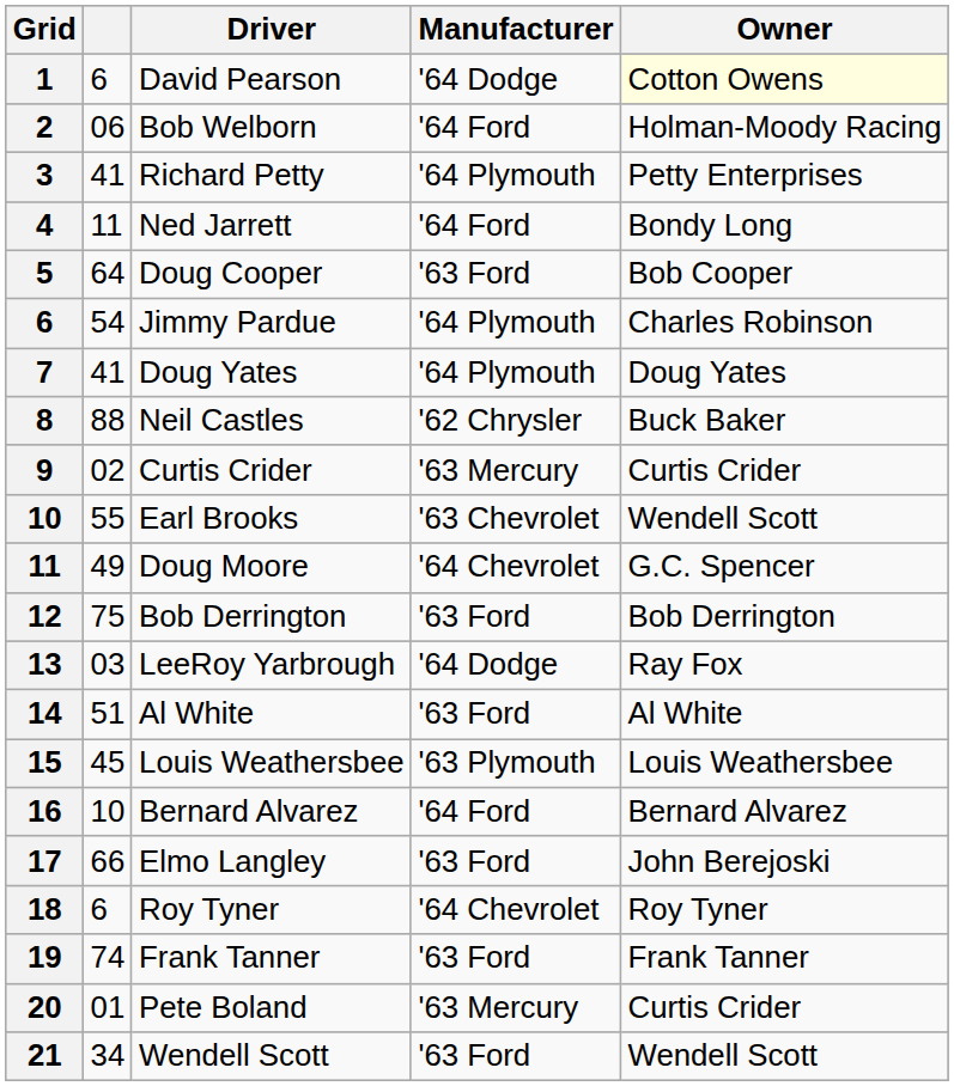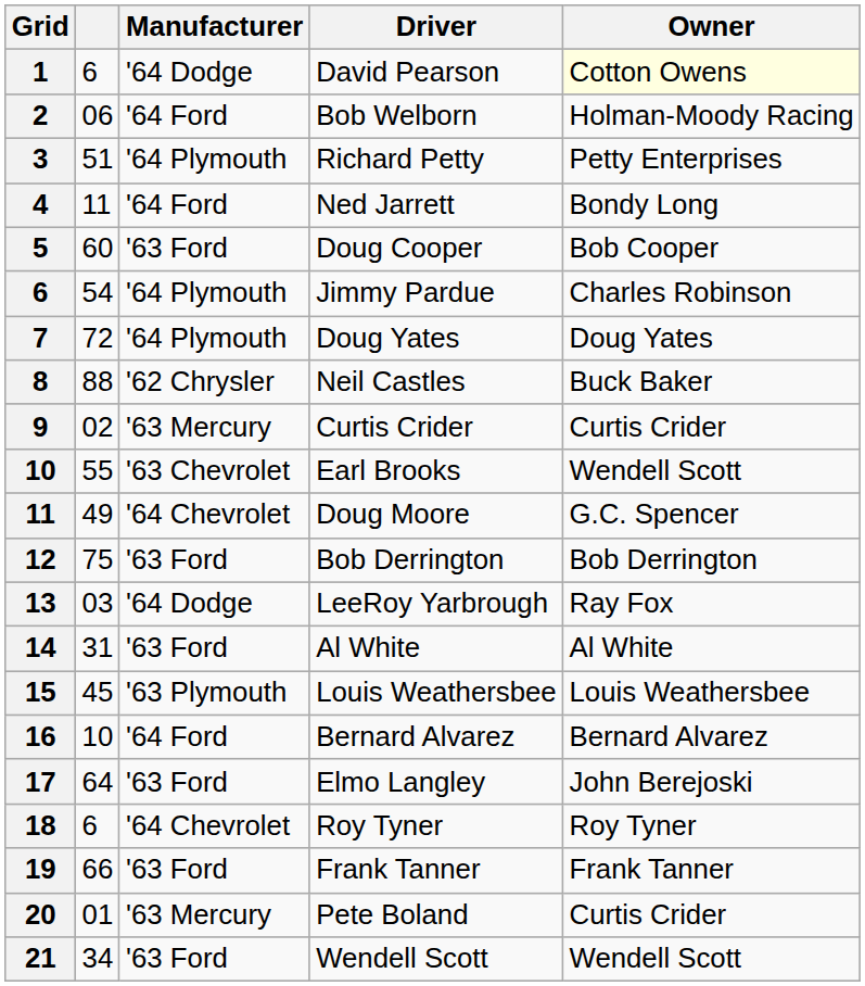columns swapped: Driver <-> Manufacturer
3 | column 2: 41 -> 51
5 | column 2: 64 -> 60
7 | column 2: 41 -> 72
14 | column 2: 51 -> 31
17 | column 2: 66 -> 64
19 | column 2: 74 -> 66
